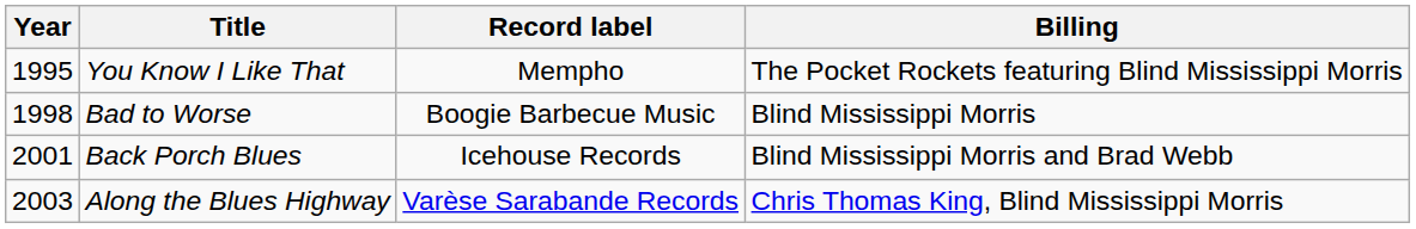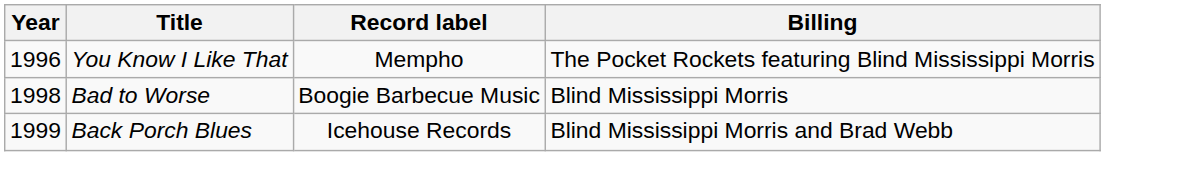You Know I Like That | Year: 1995 -> 1996
Back Porch Blues | Year: 2001 -> 1999
- row: 2003 | Along the Blues Highway | Varèse Sarabande Records | Chris Thomas King, Blind Mississippi Morris
